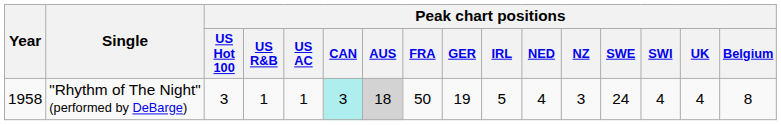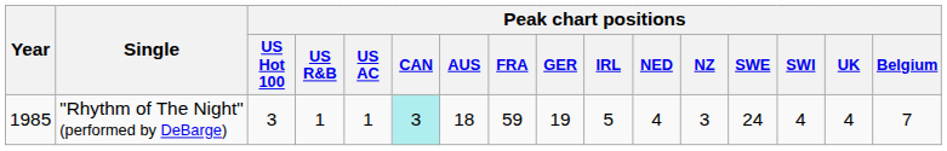"Rhythm of The Night" (performed by DeBarge) | Year: 1958 -> 1985
"Rhythm of The Night" (performed by DeBarge) | Peak chart positions / AUS: lightgrey background -> no background
"Rhythm of The Night" (performed by DeBarge) | Peak chart positions / FRA: 50 -> 59
"Rhythm of The Night" (performed by DeBarge) | Peak chart positions / Belgium: 8 -> 7
